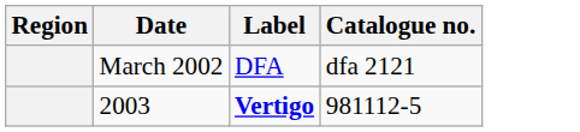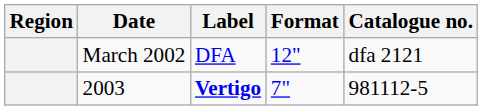+ column: Format | 12" | 7"
